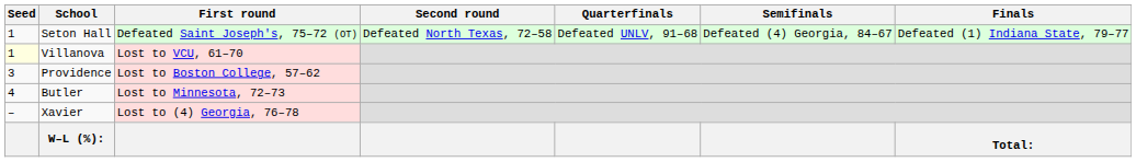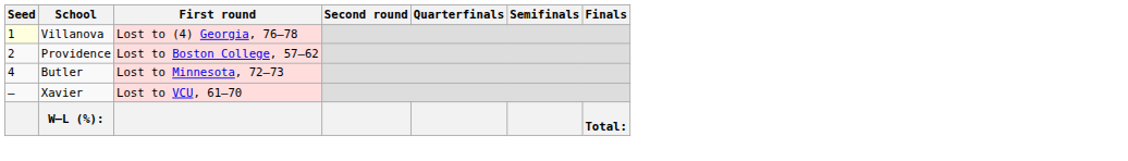- row: 1 | Seton Hall | Defeated Saint Joseph's, 75–72 (OT) | Defeated North Texas, 72–58 | Defeated UNLV, 91–68 | Defeated (4) Georgia, 84–67 | Defeated (1) Indiana State, 79–77
Villanova | First round: Lost to VCU, 61–70 -> Lost to (4) Georgia, 76–78
Providence | Seed: 3 -> 2
Xavier | First round: Lost to (4) Georgia, 76–78 -> Lost to VCU, 61–70
